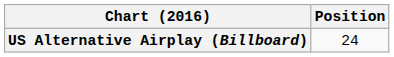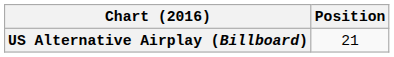US Alternative Airplay (Billboard) | Position: 24 -> 21
